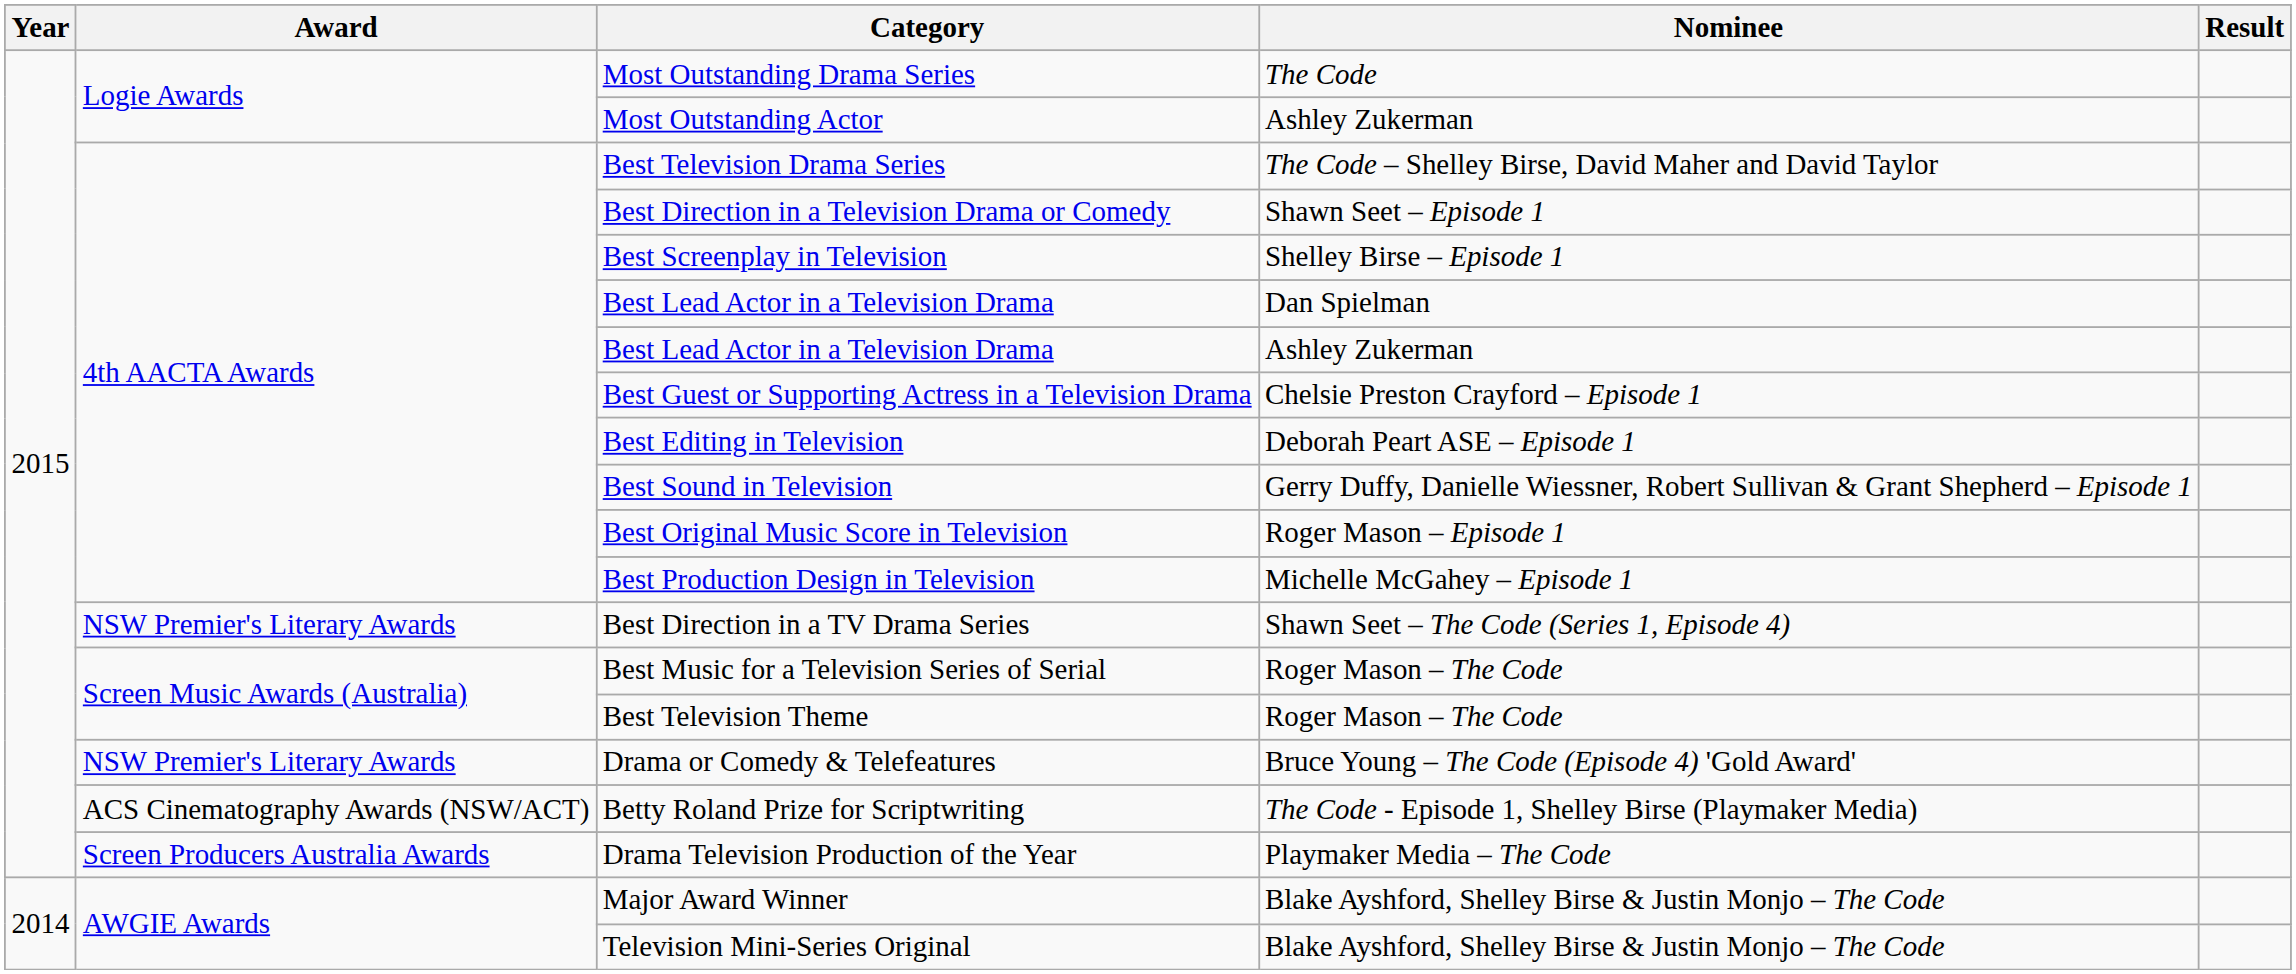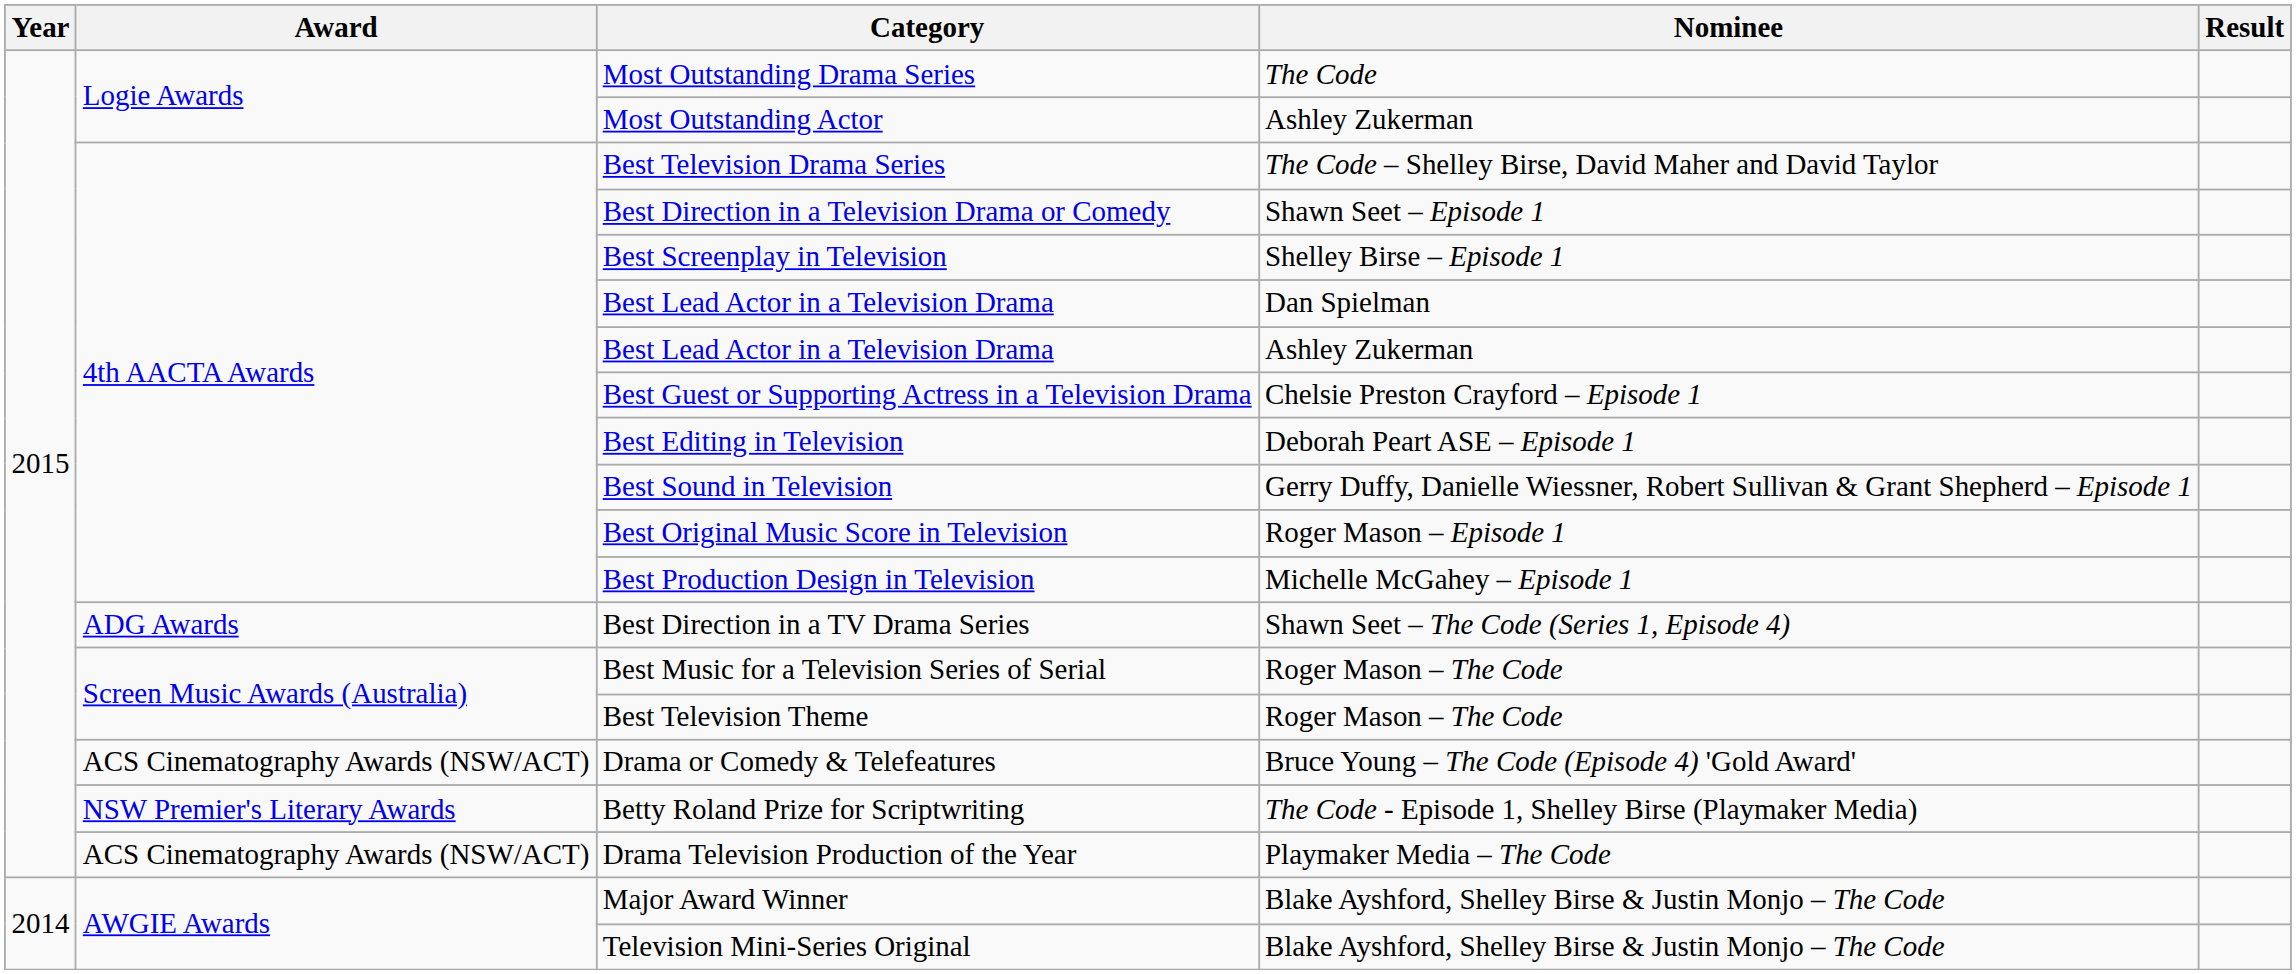Best Direction in a TV Drama Series | Award: NSW Premier's Literary Awards -> ADG Awards
Drama or Comedy & Telefeatures | Award: NSW Premier's Literary Awards -> ACS Cinematography Awards (NSW/ACT)
Betty Roland Prize for Scriptwriting | Award: ACS Cinematography Awards (NSW/ACT) -> NSW Premier's Literary Awards
Drama Television Production of the Year | Award: Screen Producers Australia Awards -> ACS Cinematography Awards (NSW/ACT)
